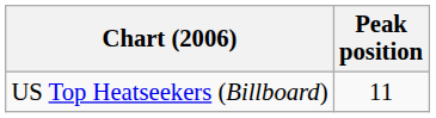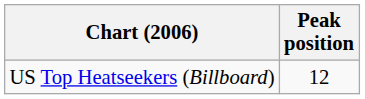US Top Heatseekers (Billboard) | Peak position: 11 -> 12
